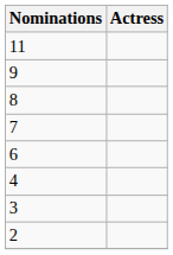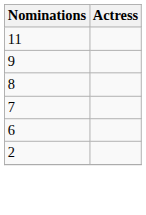- row: 4
- row: 3
